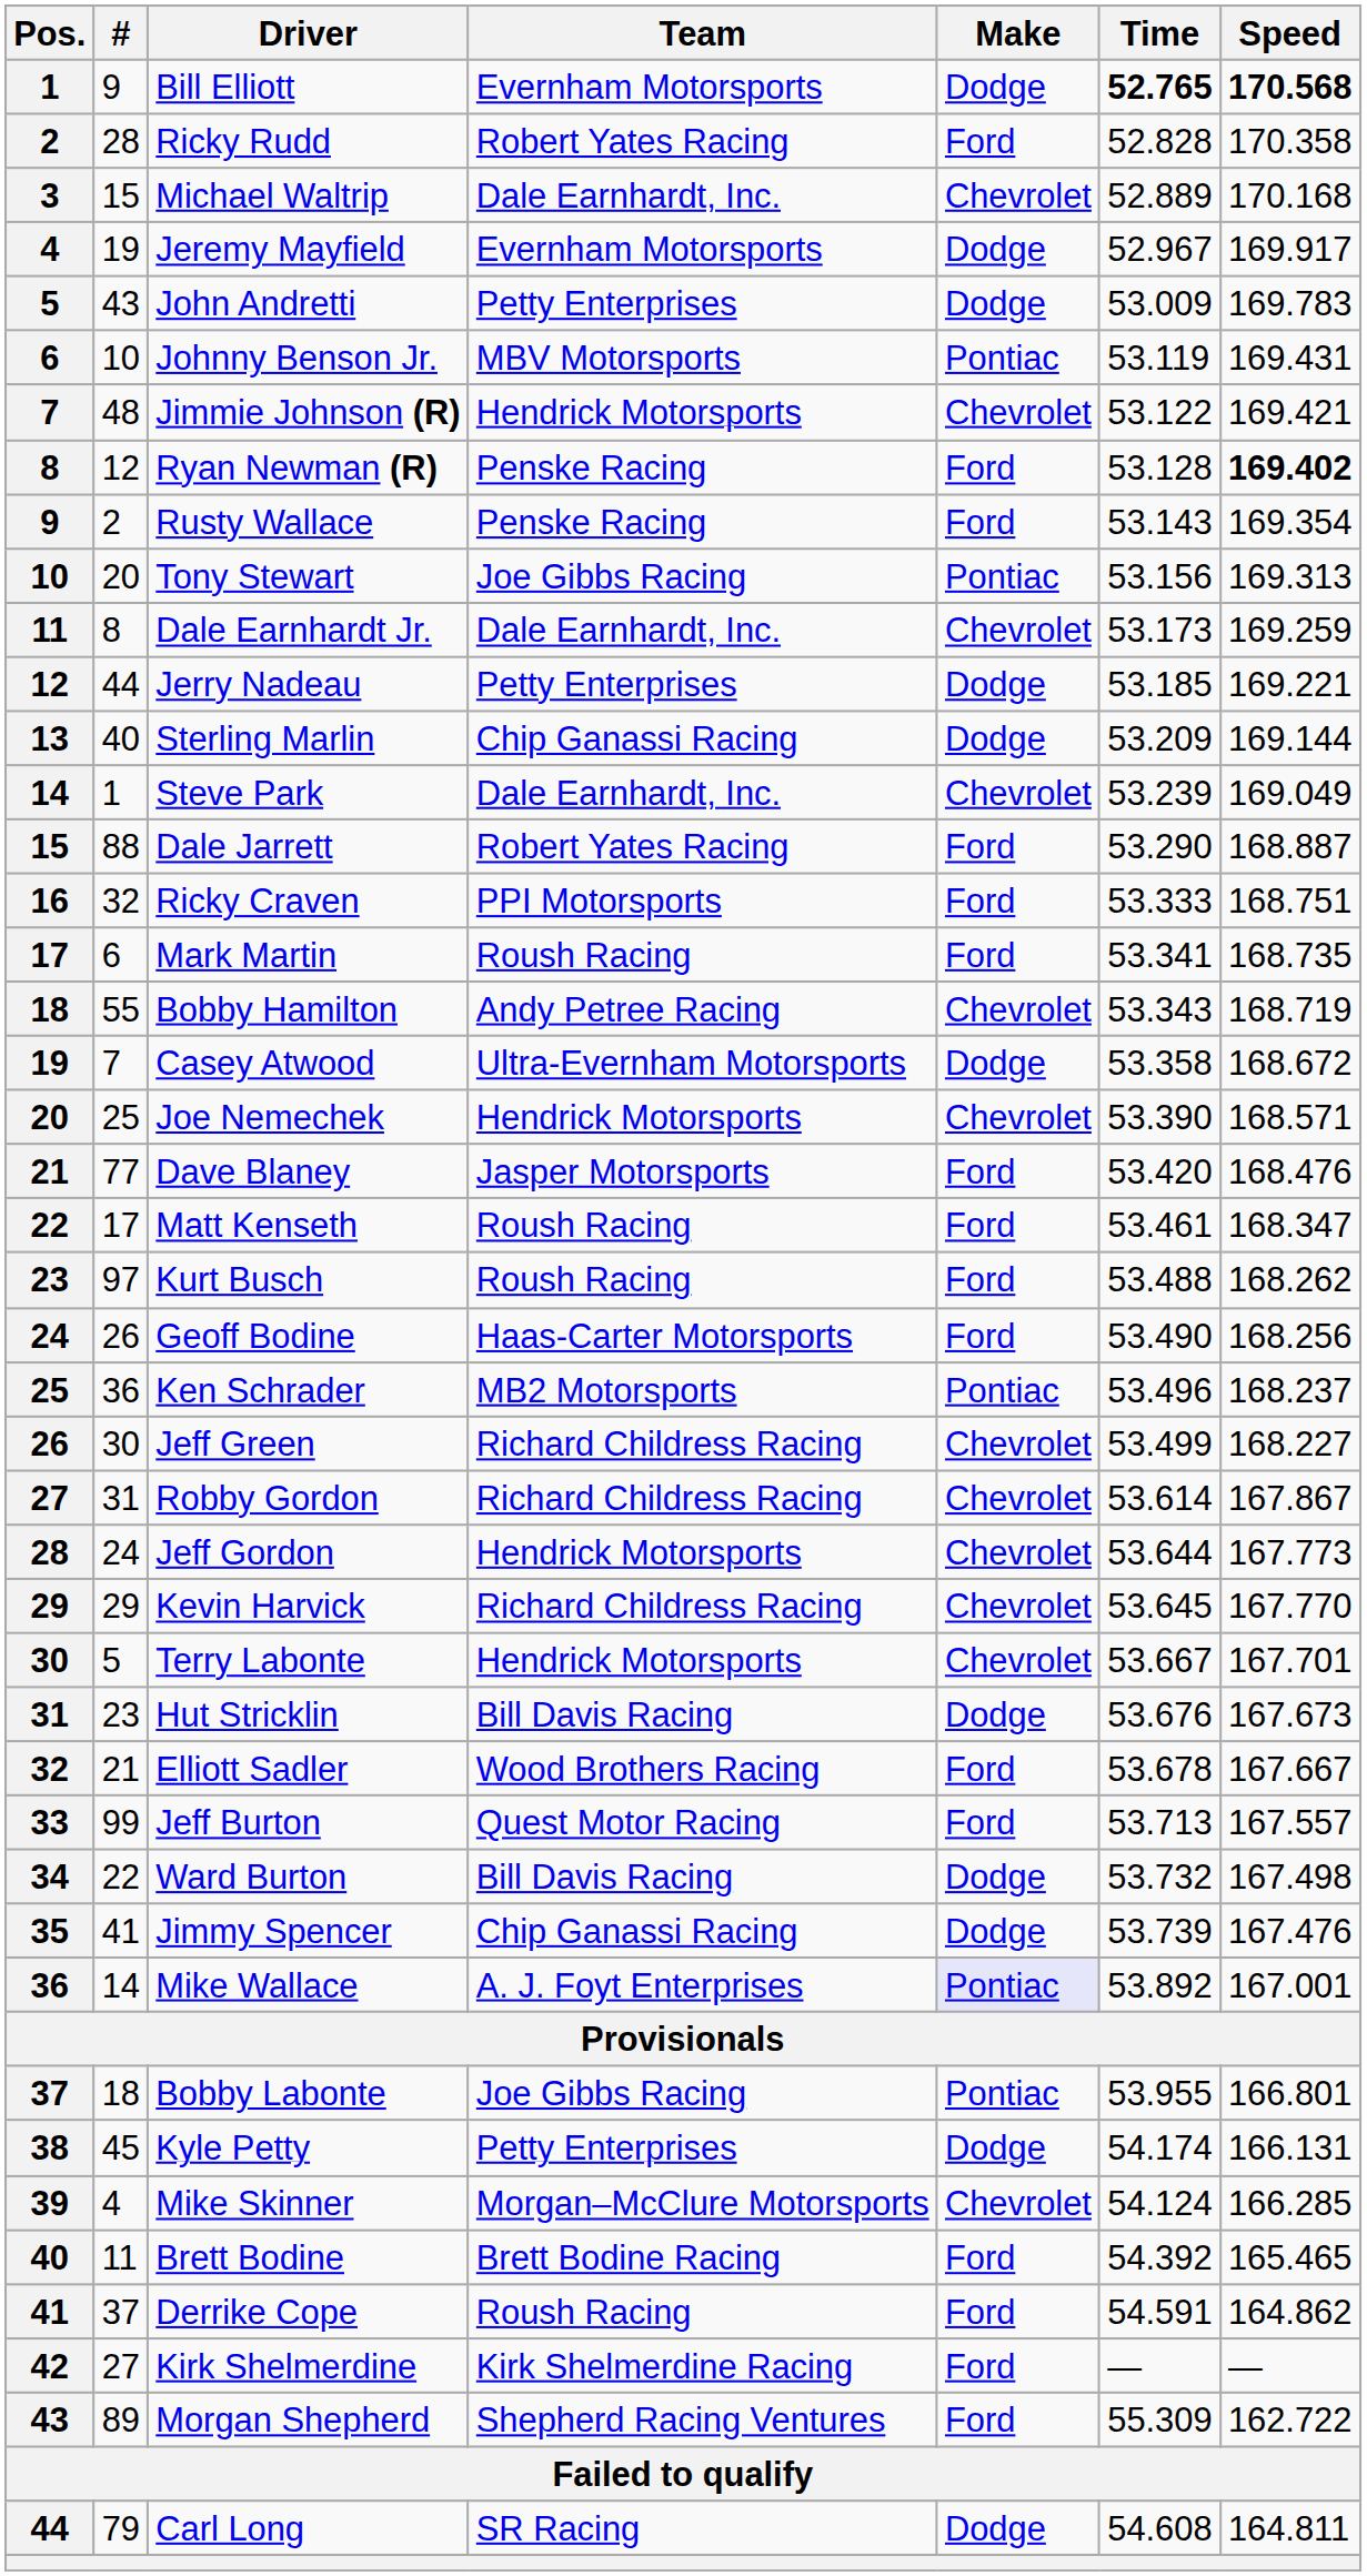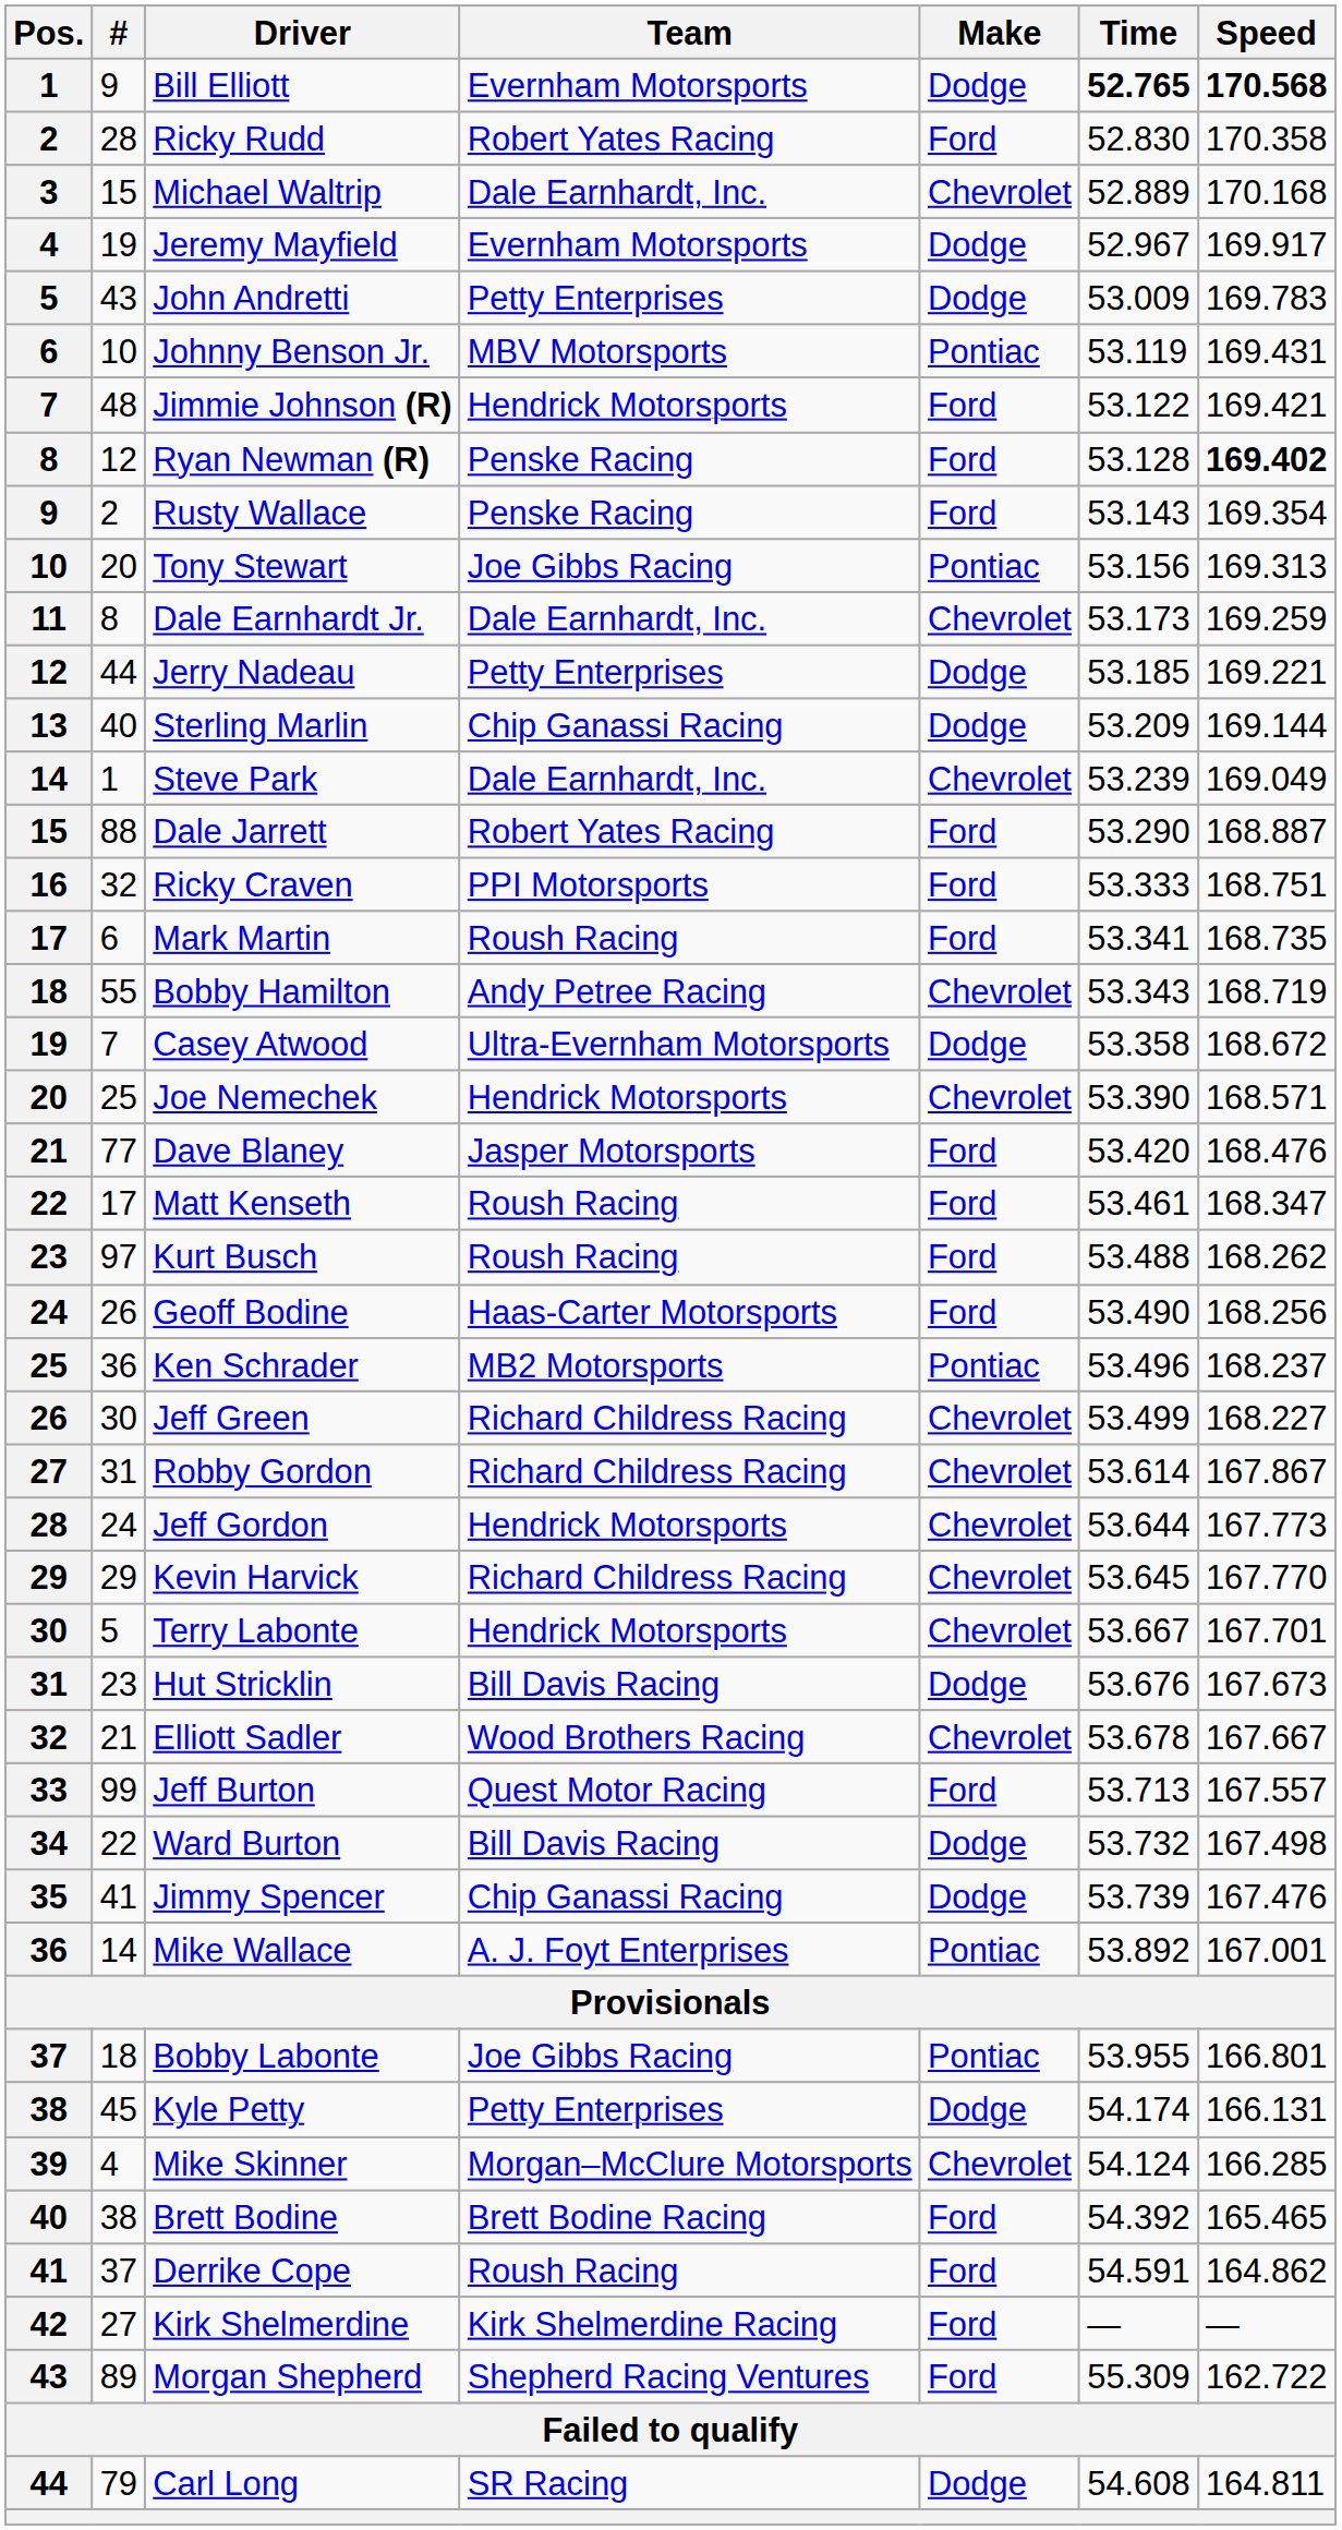Ricky Rudd | Time: 52.828 -> 52.830
Jimmie Johnson (R) | Make: Chevrolet -> Ford
Elliott Sadler | Make: Ford -> Chevrolet
Mike Wallace | Make: lavender background -> no background
Brett Bodine | #: 11 -> 38
